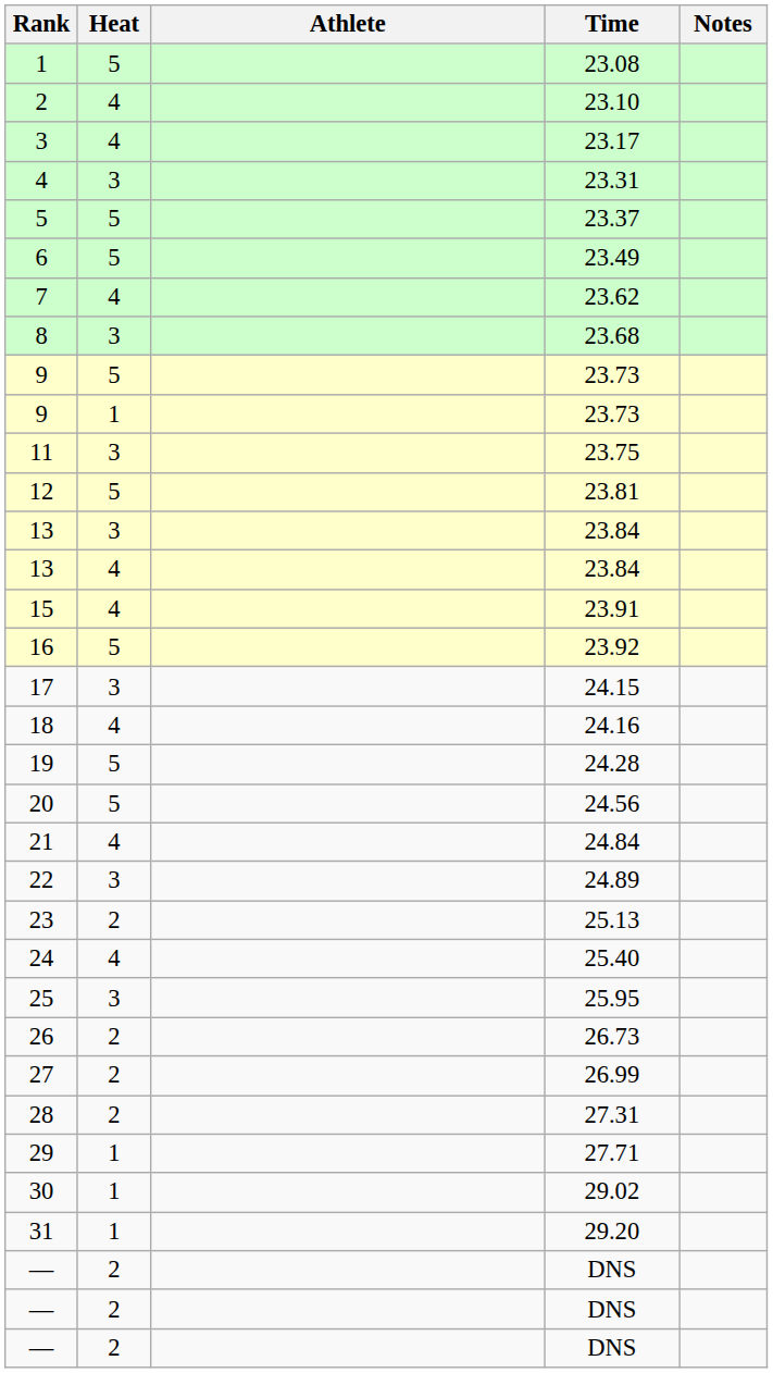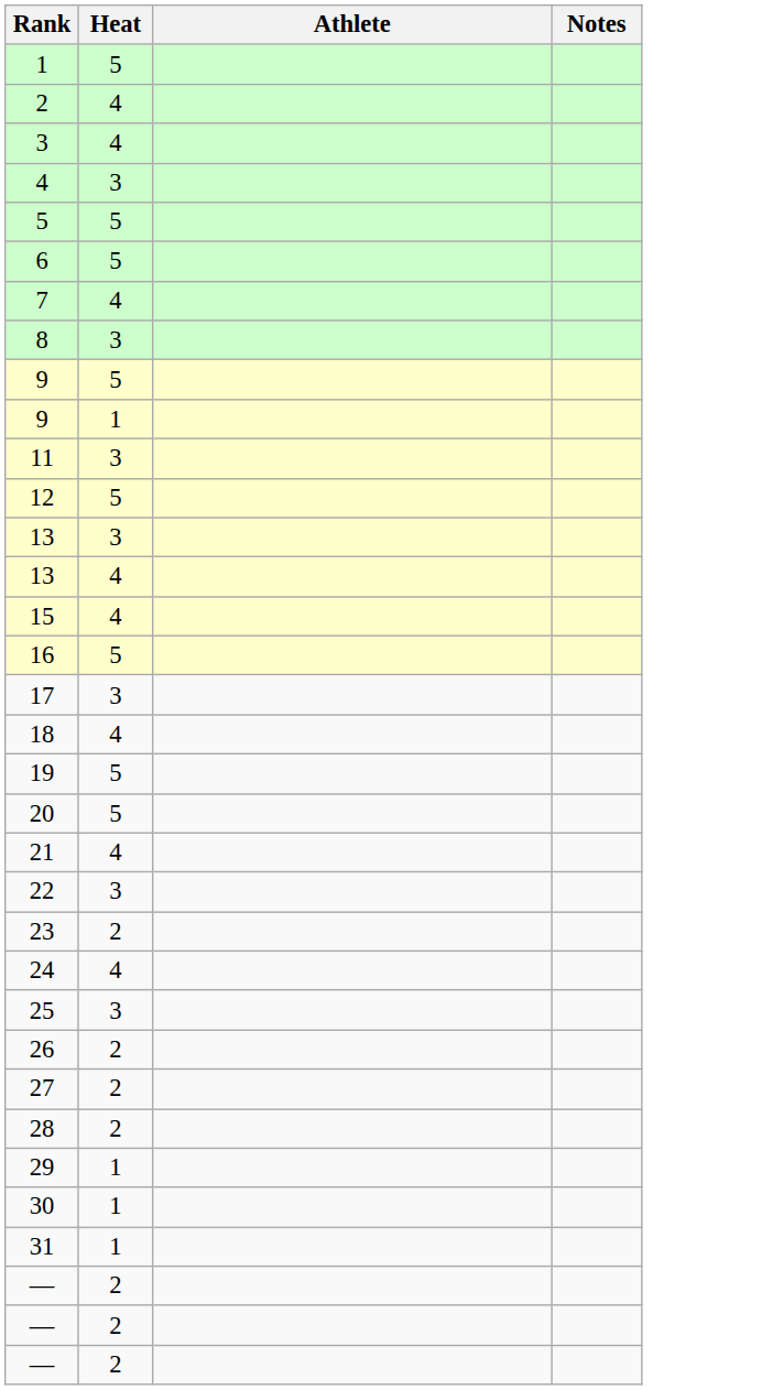- column: Time | 23.08 | 23.10 | 23.17 | 23.31 | 23.37 | 23.49 | 23.62 | 23.68 | 23.73 | 23.73 | 23.75 | 23.81 | 23.84 | 23.84 | 23.91 | 23.92 | 24.15 | 24.16 | 24.28 | 24.56 | 24.84 | 24.89 | 25.13 | 25.40 | 25.95 | 26.73 | 26.99 | 27.31 | 27.71 | 29.02 | 29.20 | DNS | DNS | DNS
